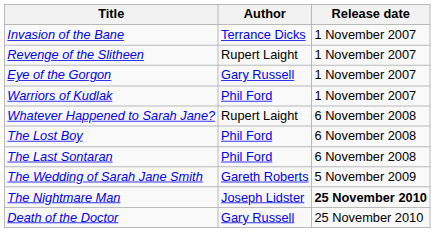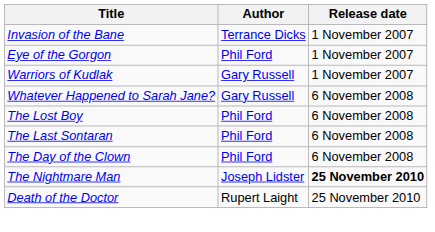- row: Revenge of the Slitheen | Rupert Laight | 1 November 2007
Eye of the Gorgon | Author: Gary Russell -> Phil Ford
Warriors of Kudlak | Author: Phil Ford -> Gary Russell
Whatever Happened to Sarah Jane? | Author: Rupert Laight -> Gary Russell
+ row: The Day of the Clown | Phil Ford | 6 November 2008
- row: The Wedding of Sarah Jane Smith | Gareth Roberts | 5 November 2009
Death of the Doctor | Author: Gary Russell -> Rupert Laight
